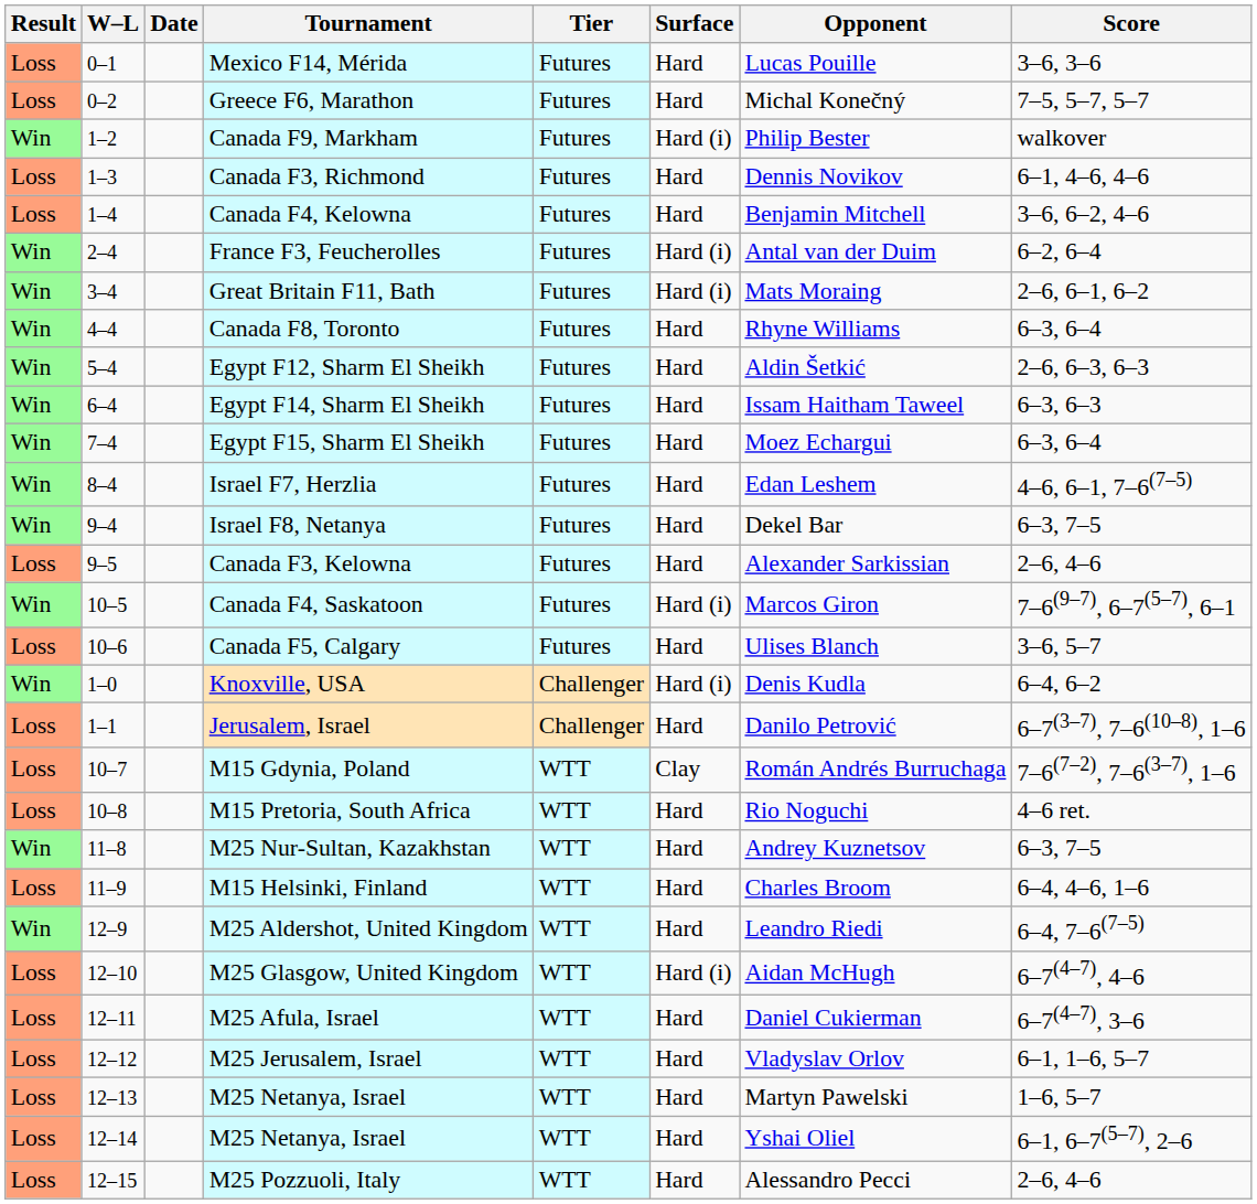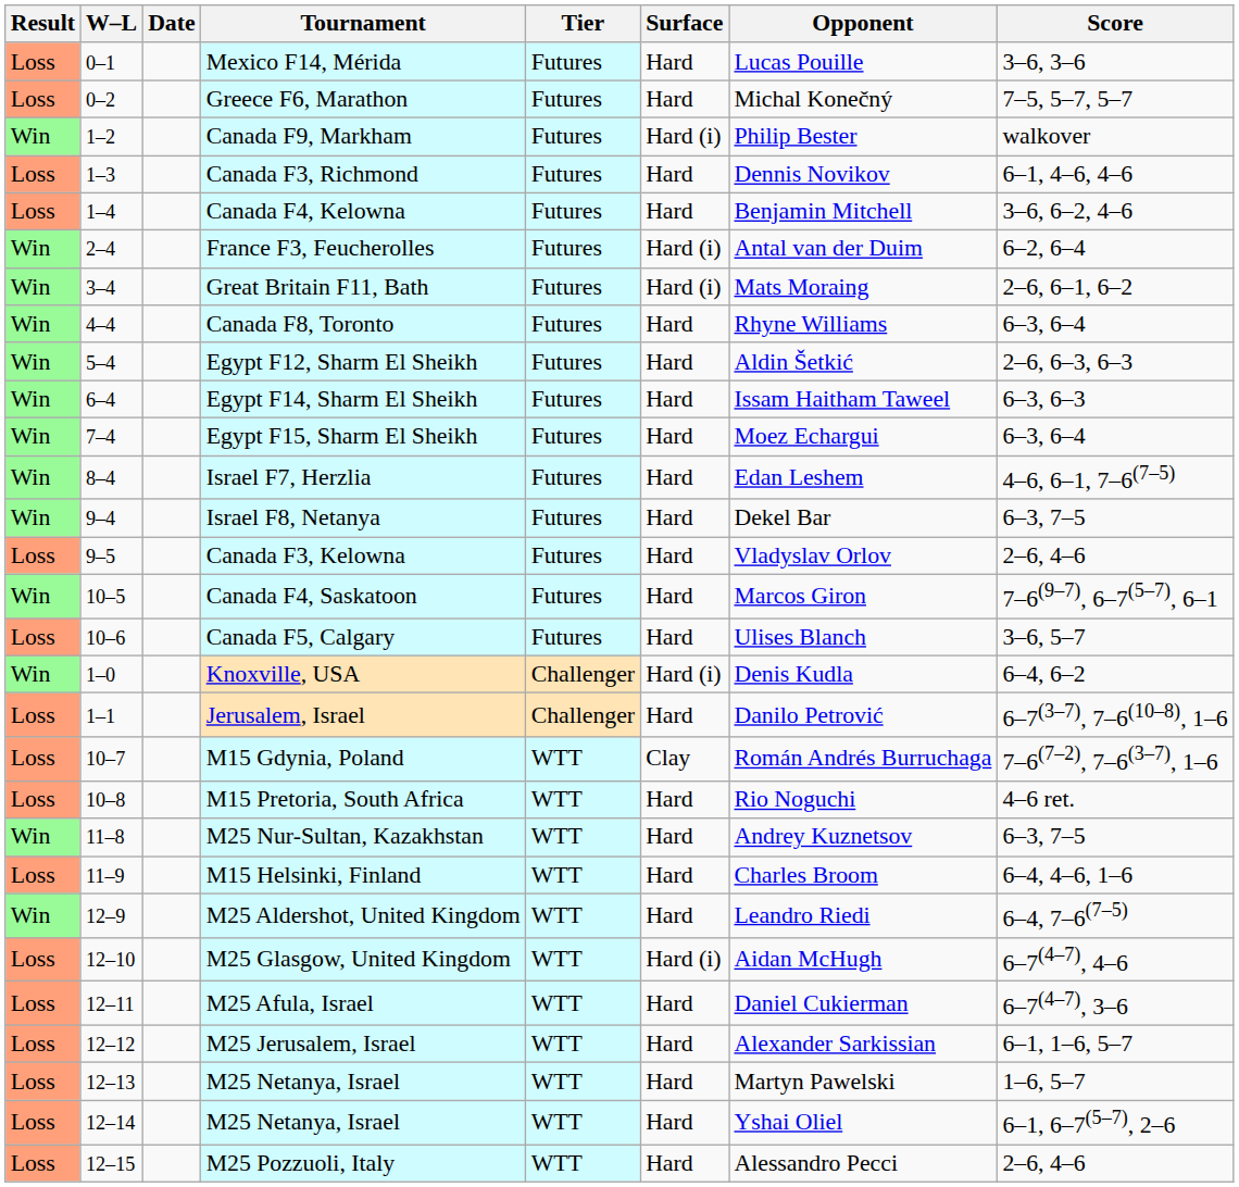Canada F3, Kelowna | Opponent: Alexander Sarkissian -> Vladyslav Orlov
Canada F4, Saskatoon | Surface: Hard (i) -> Hard
M25 Jerusalem, Israel | Opponent: Vladyslav Orlov -> Alexander Sarkissian
